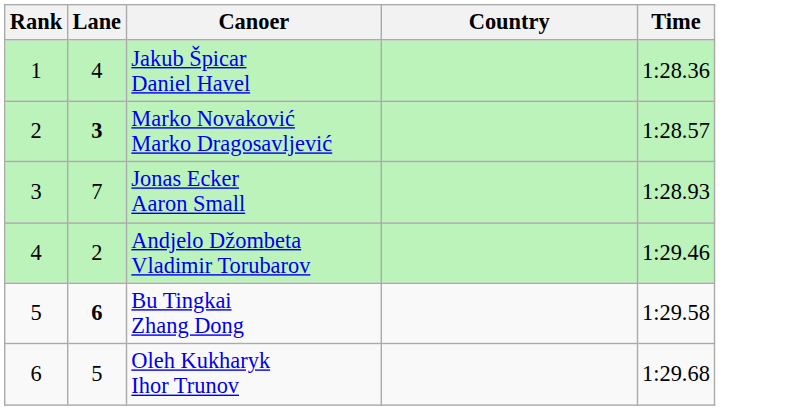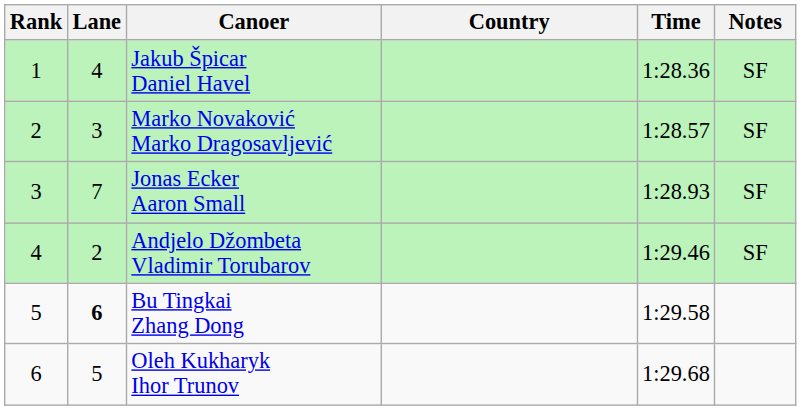+ column: Notes | SF | SF | SF | SF
Marko Novaković Marko Dragosavljević | Lane: bold -> normal
